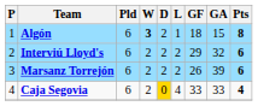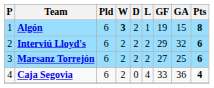Algón | GF: 18 -> 19
Marsanz Torrejón | GF: 26 -> 27
Marsanz Torrejón | GA: 39 -> 25
Caja Segovia | D: gold background -> no background
Caja Segovia | GA: 33 -> 36
